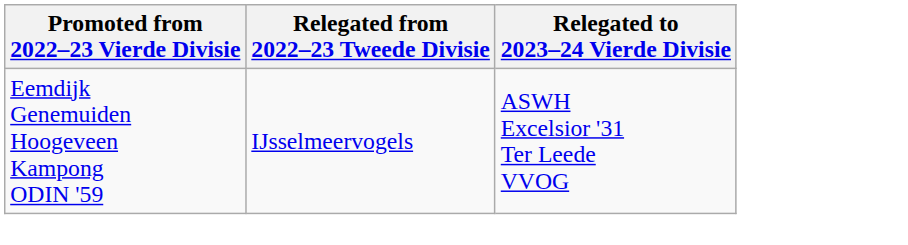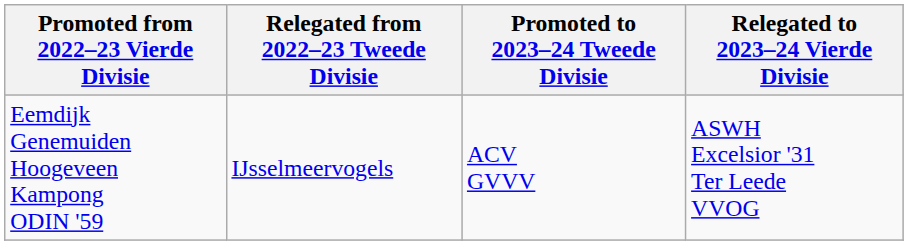+ column: Promoted to 2023–24 Tweede Divisie | ACV GVVV
